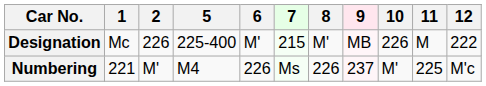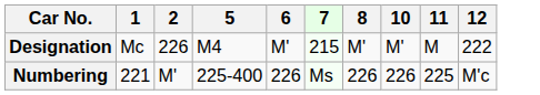- column: 9 | MB | 237
Designation | 5: 225-400 -> M4
Designation | 10: 226 -> M'
Numbering | 5: M4 -> 225-400
Numbering | 10: M' -> 226
